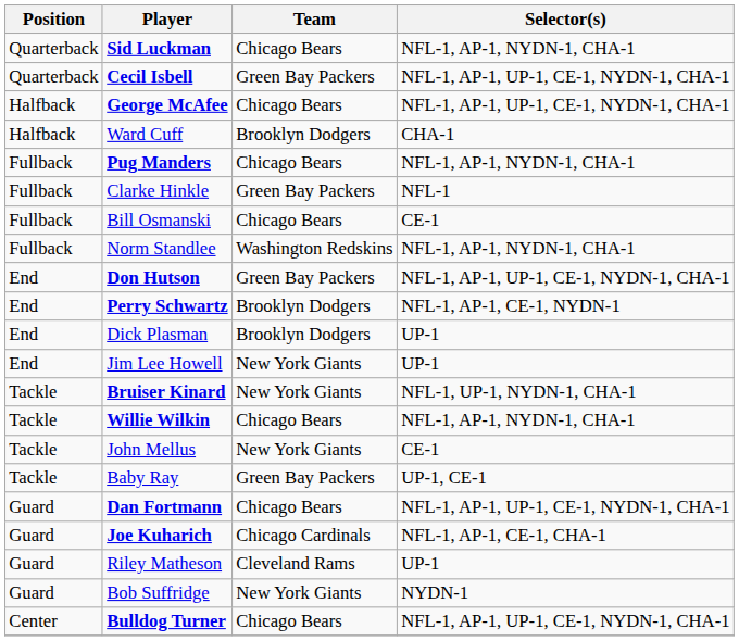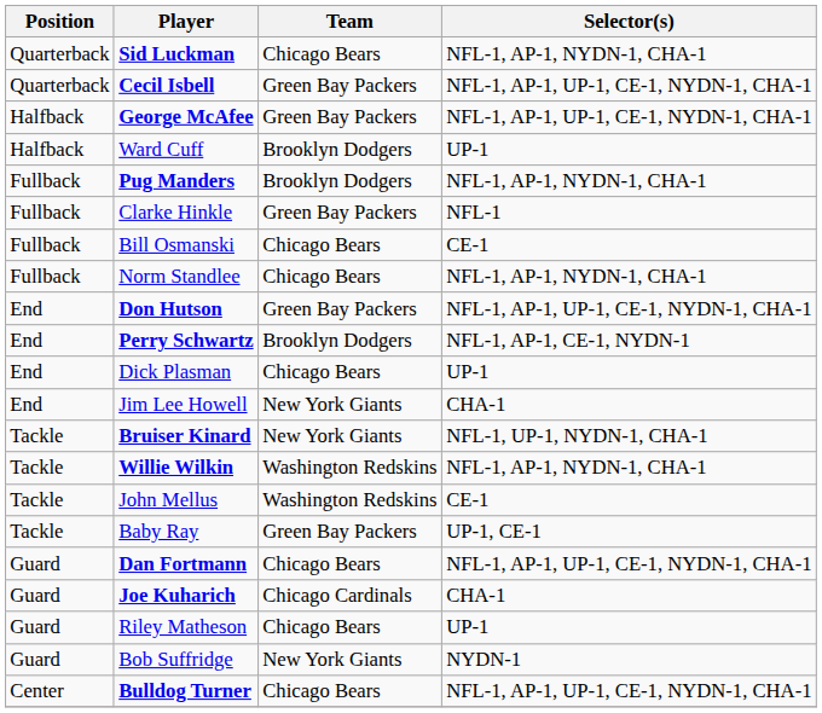George McAfee | Team: Chicago Bears -> Green Bay Packers
Ward Cuff | Selector(s): CHA-1 -> UP-1
Pug Manders | Team: Chicago Bears -> Brooklyn Dodgers
Norm Standlee | Team: Washington Redskins -> Chicago Bears
Dick Plasman | Team: Brooklyn Dodgers -> Chicago Bears
Jim Lee Howell | Selector(s): UP-1 -> CHA-1
Willie Wilkin | Team: Chicago Bears -> Washington Redskins
John Mellus | Team: New York Giants -> Washington Redskins
Joe Kuharich | Selector(s): NFL-1, AP-1, CE-1, CHA-1 -> CHA-1
Riley Matheson | Team: Cleveland Rams -> Chicago Bears
